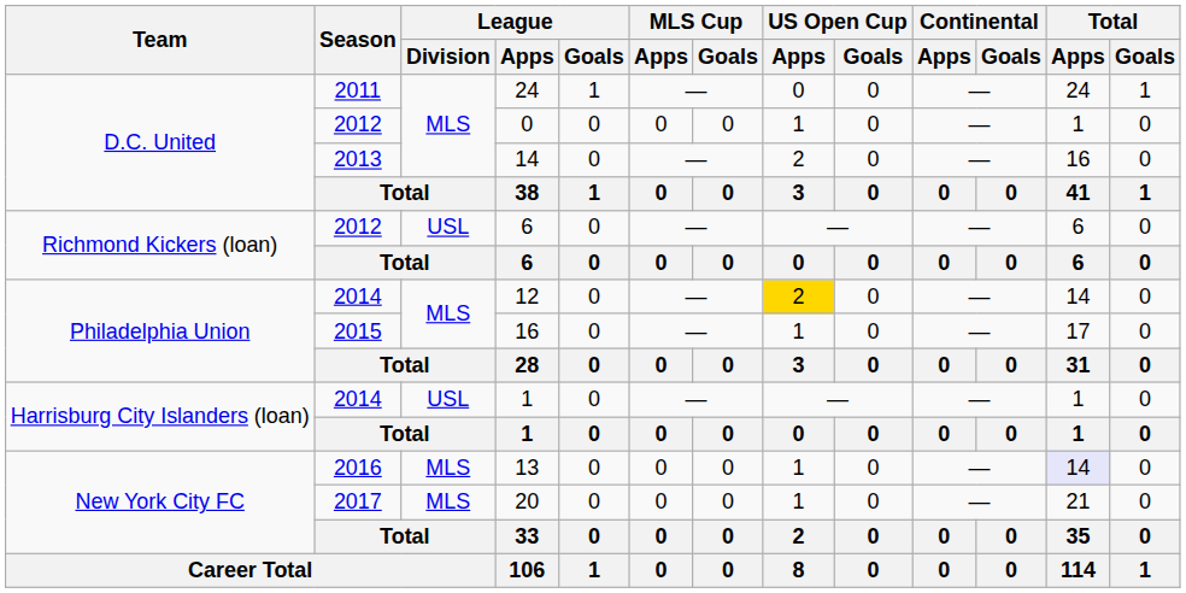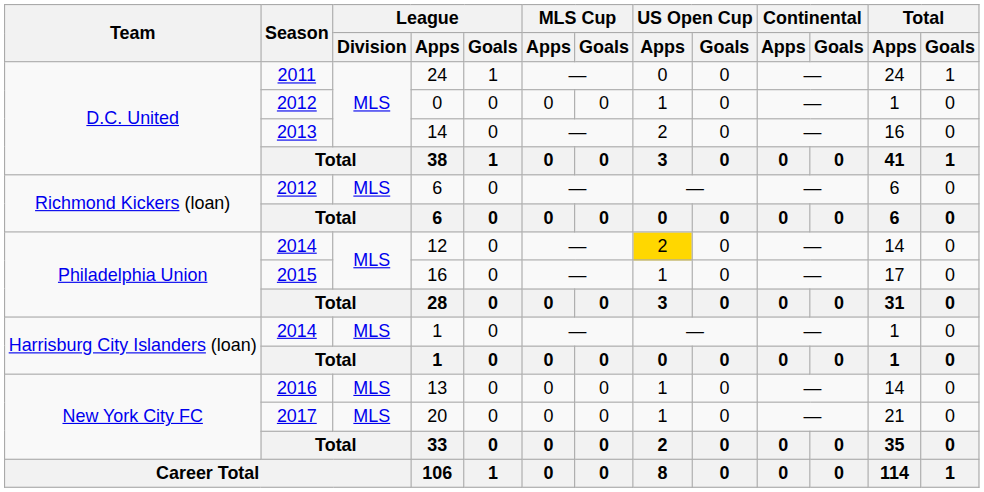2012 / 6 | League / Division: USL -> MLS
2014 / 1 | League / Division: USL -> MLS
13 | Total / Apps: lavender background -> no background
